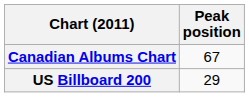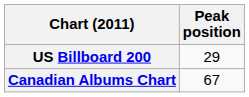rows swapped: Canadian Albums Chart <-> US Billboard 200
